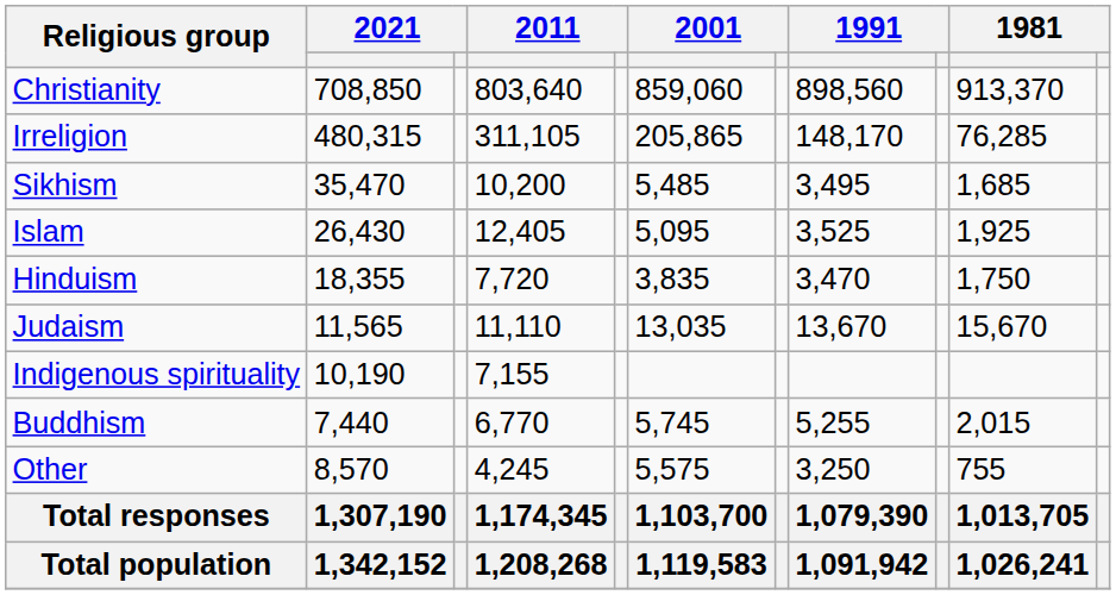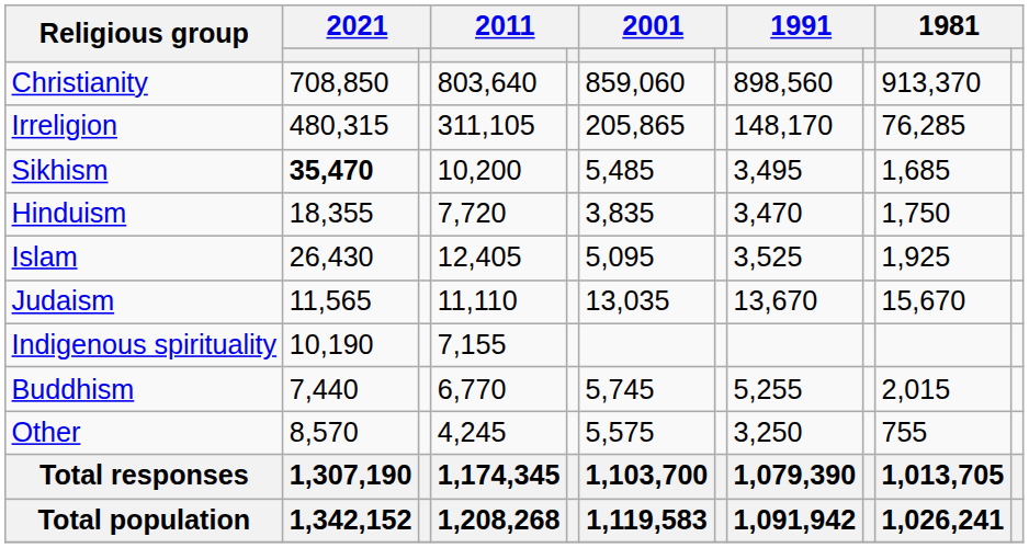Sikhism | column 2: normal -> bold
rows swapped: Islam <-> Hinduism
